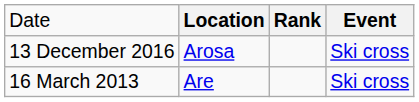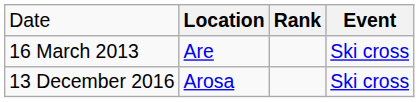rows swapped: 16 March 2013 <-> 13 December 2016
